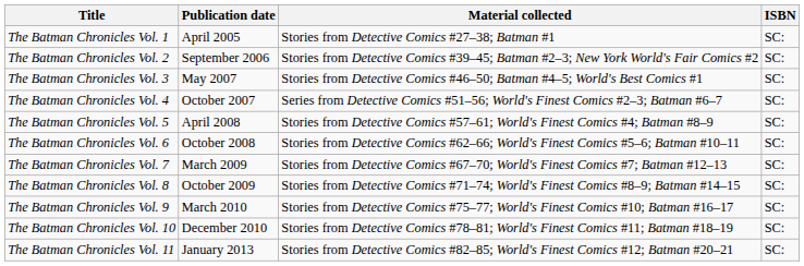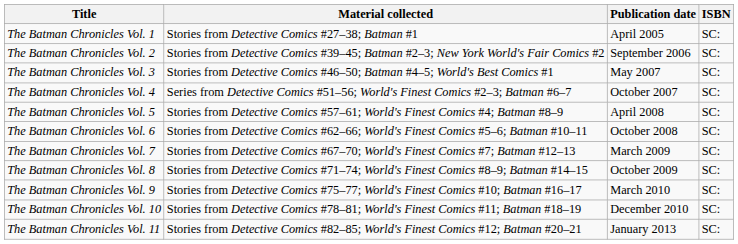columns swapped: Material collected <-> Publication date
